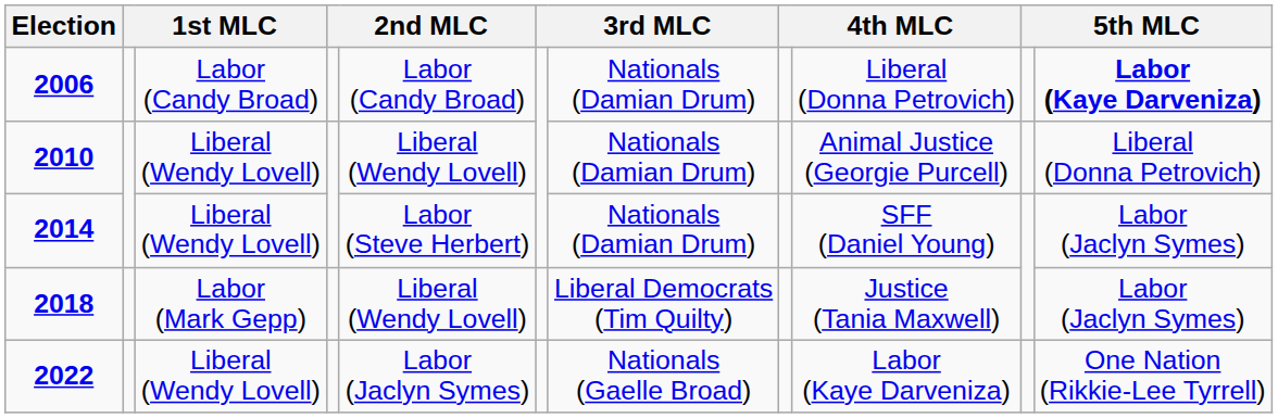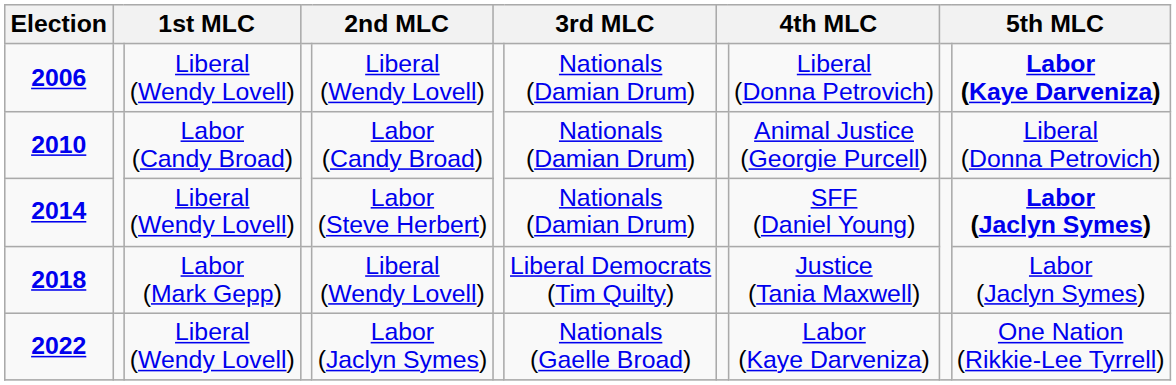2006 | column 3: Labor (Candy Broad) -> Liberal (Wendy Lovell)
2006 | column 5: Labor (Candy Broad) -> Liberal (Wendy Lovell)
2010 | column 3: Liberal (Wendy Lovell) -> Labor (Candy Broad)
2010 | column 5: Liberal (Wendy Lovell) -> Labor (Candy Broad)
2014 | column 11: normal -> bold
